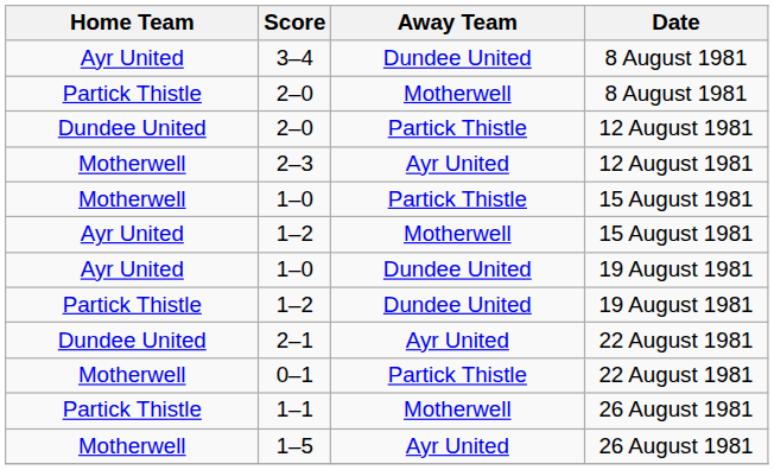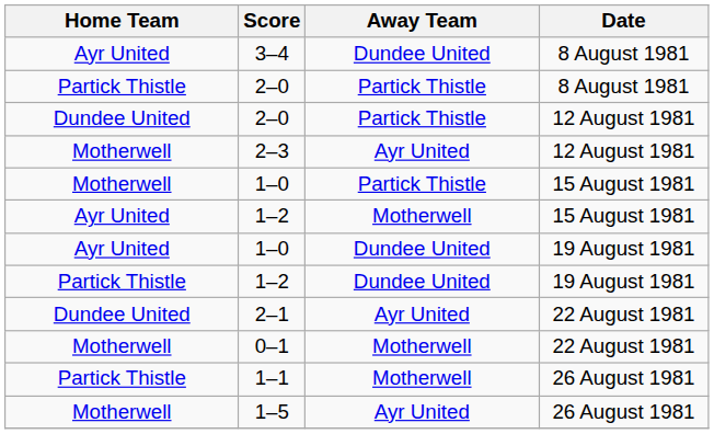2–0 / 8 August 1981 | Away Team: Motherwell -> Partick Thistle
0–1 | Away Team: Partick Thistle -> Motherwell
